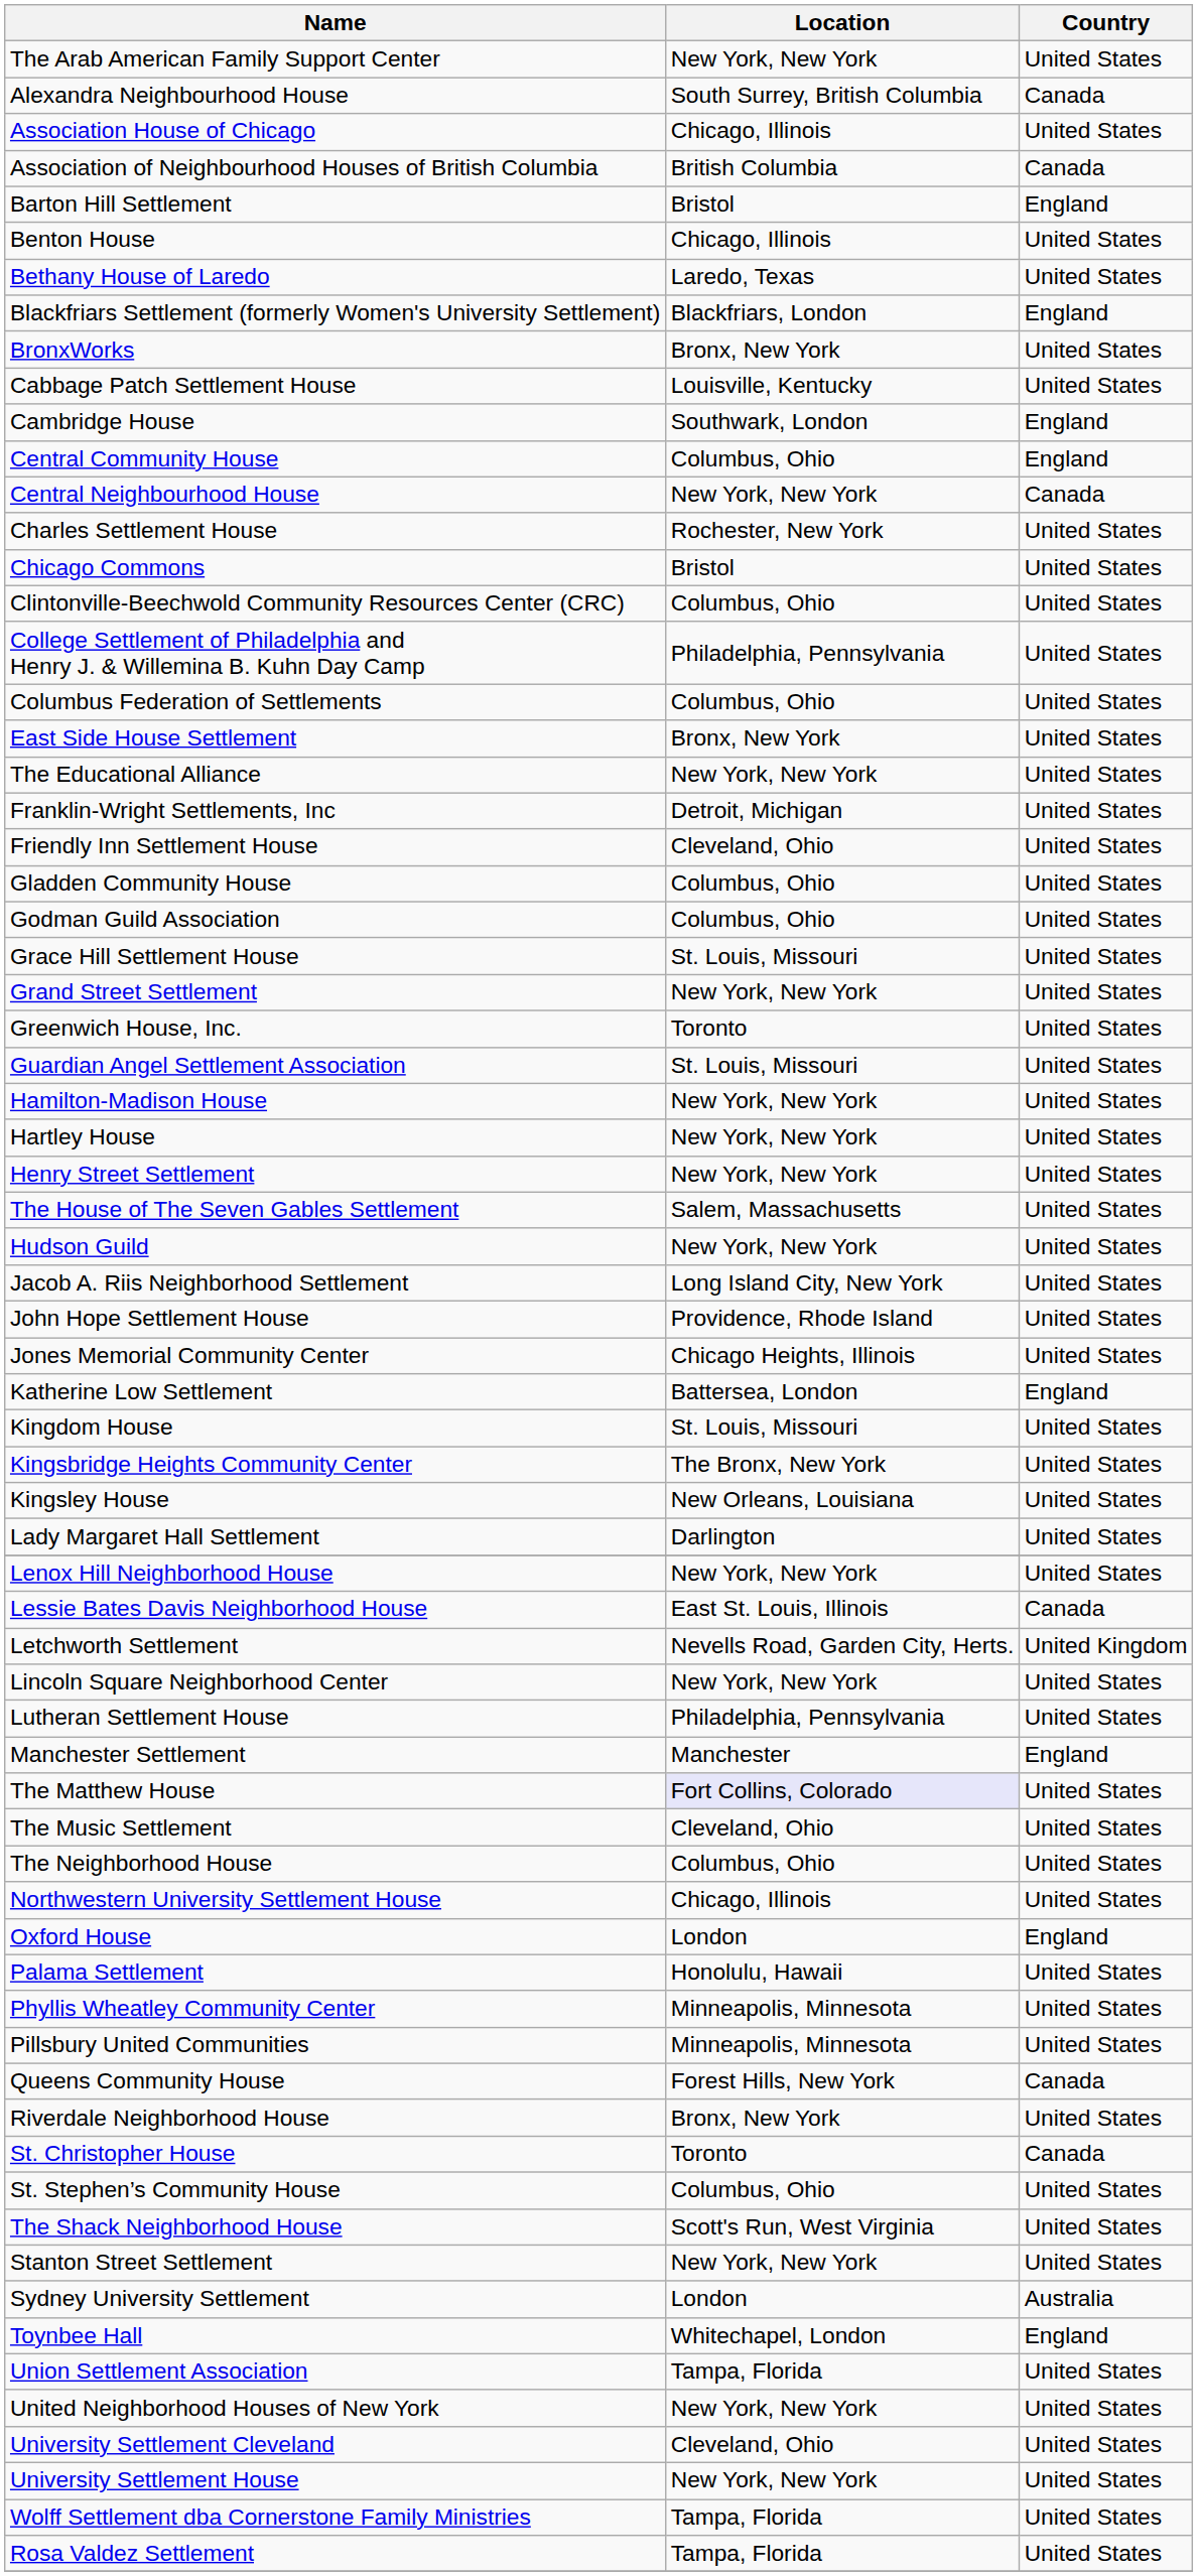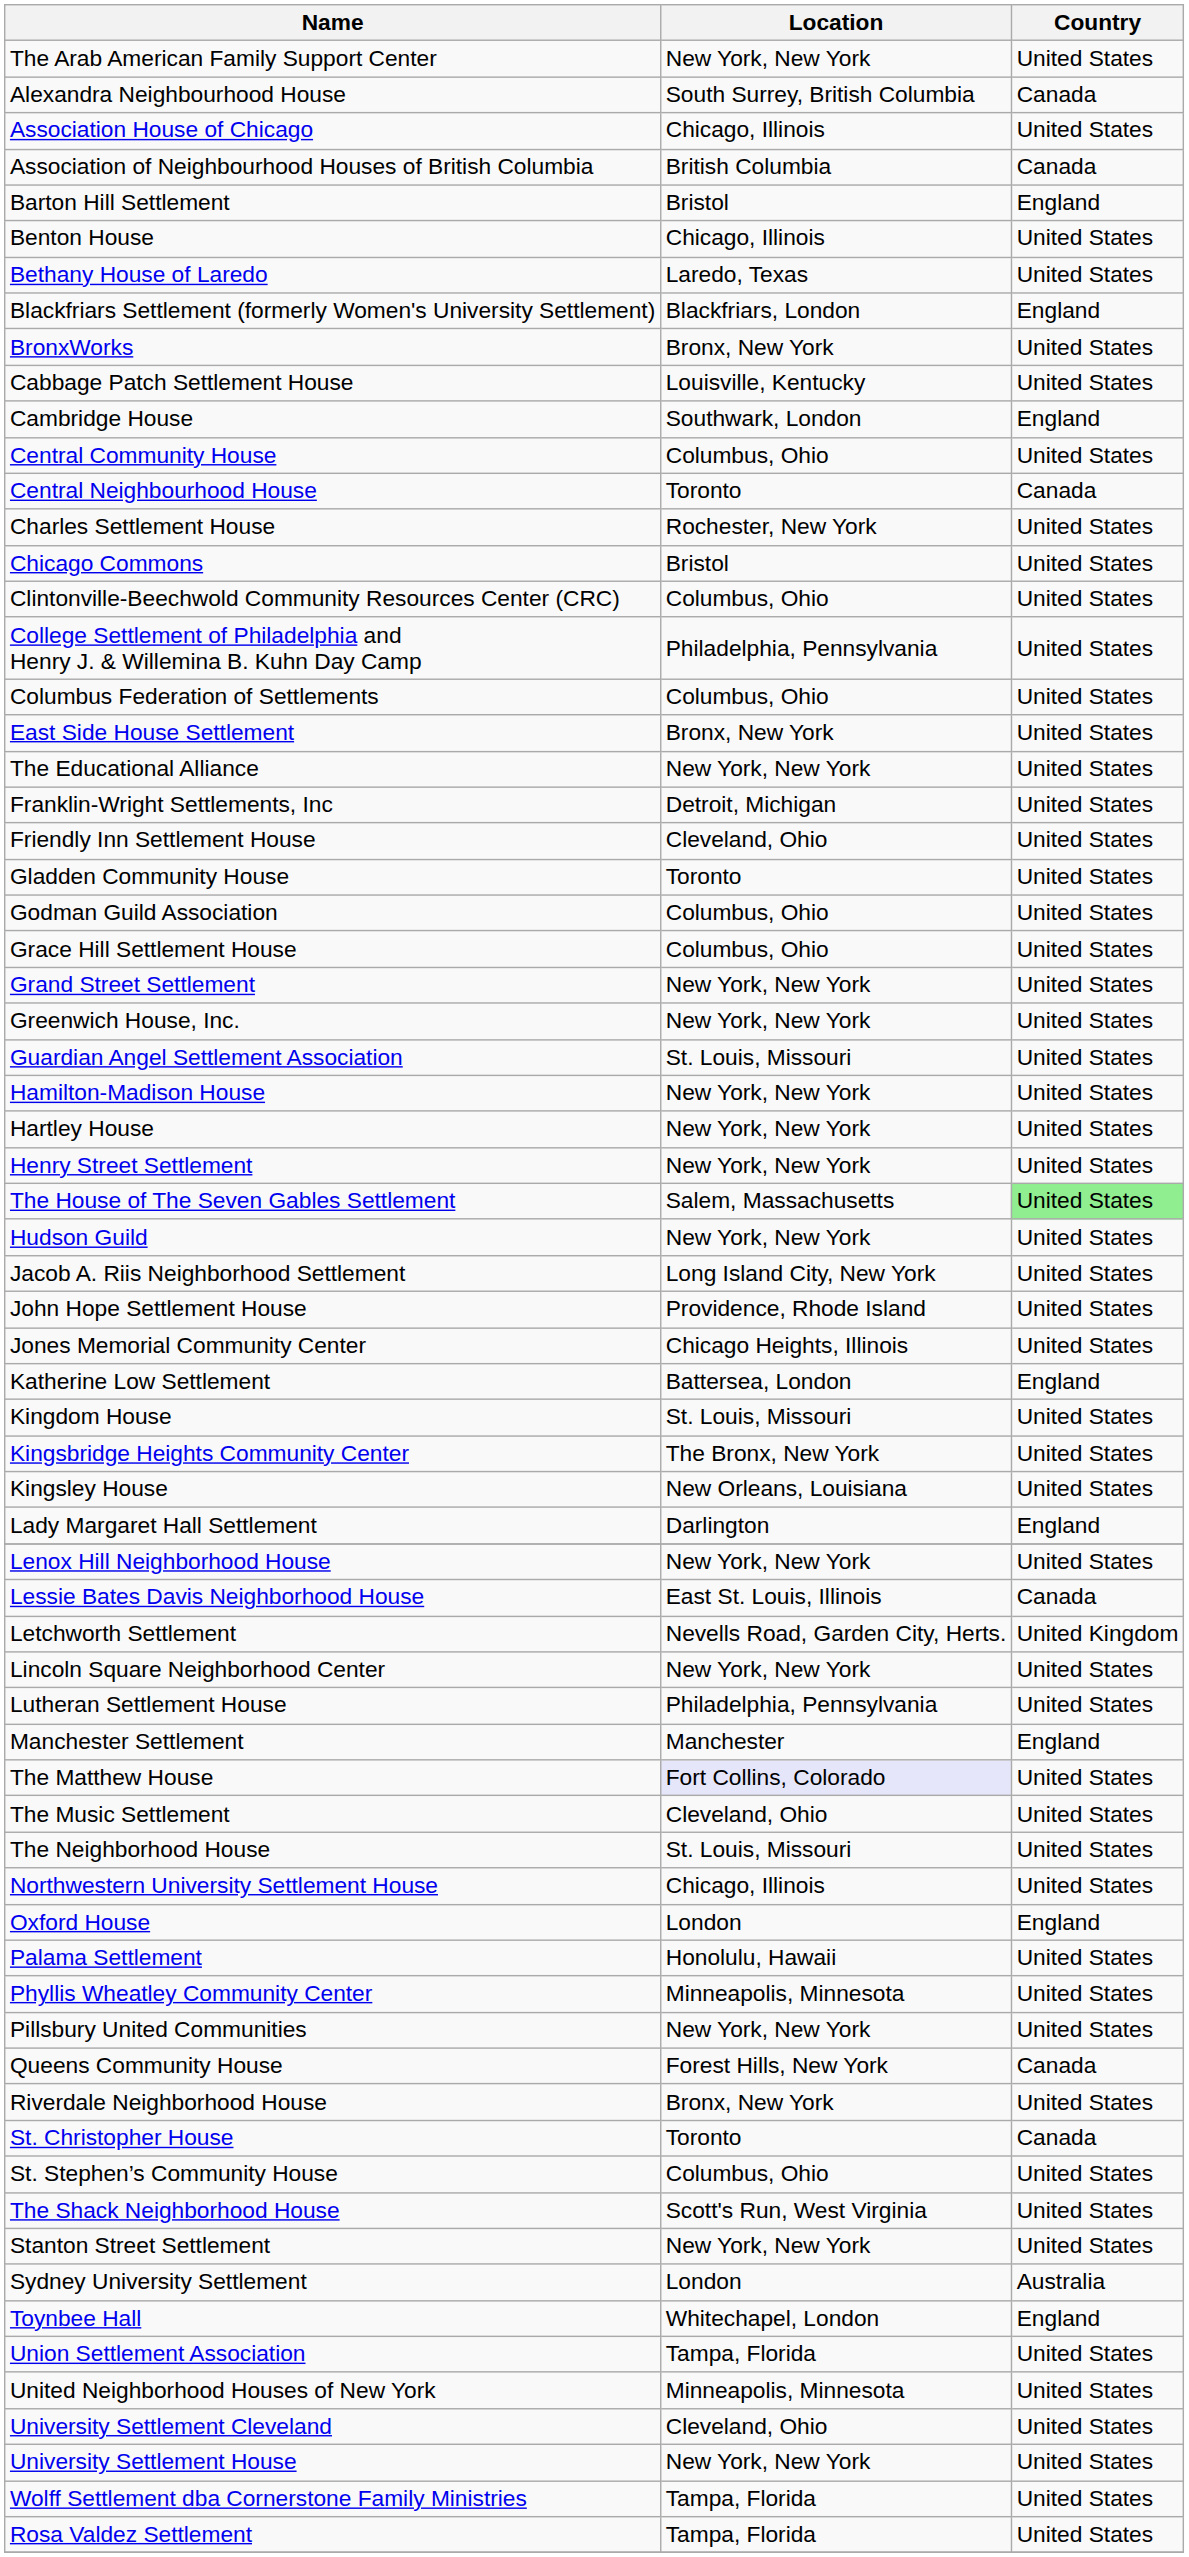Central Community House | Country: England -> United States
Central Neighbourhood House | Location: New York, New York -> Toronto
Gladden Community House | Location: Columbus, Ohio -> Toronto
Grace Hill Settlement House | Location: St. Louis, Missouri -> Columbus, Ohio
Greenwich House, Inc. | Location: Toronto -> New York, New York
The House of The Seven Gables Settlement | Country: no background -> lightgreen background
Lady Margaret Hall Settlement | Country: United States -> England
The Neighborhood House | Location: Columbus, Ohio -> St. Louis, Missouri
Pillsbury United Communities | Location: Minneapolis, Minnesota -> New York, New York
United Neighborhood Houses of New York | Location: New York, New York -> Minneapolis, Minnesota
